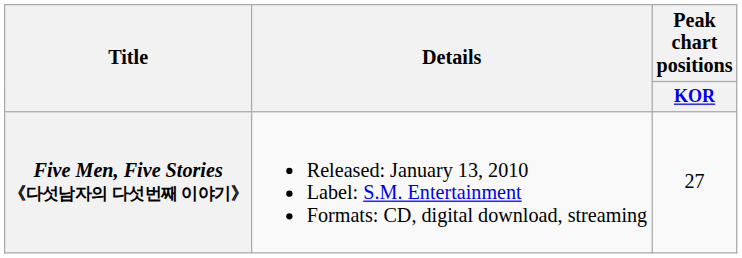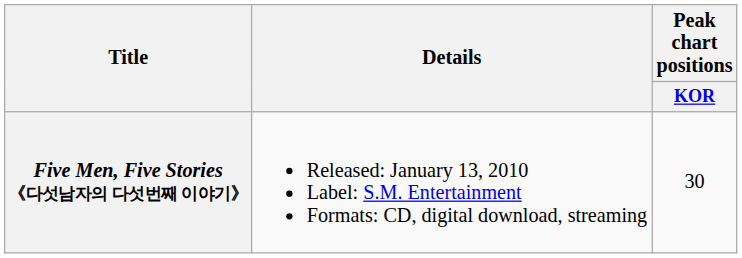Five Men, Five Stories 《다섯남자의 다섯번째 이야기》 | Peak chart positions / KOR: 27 -> 30
